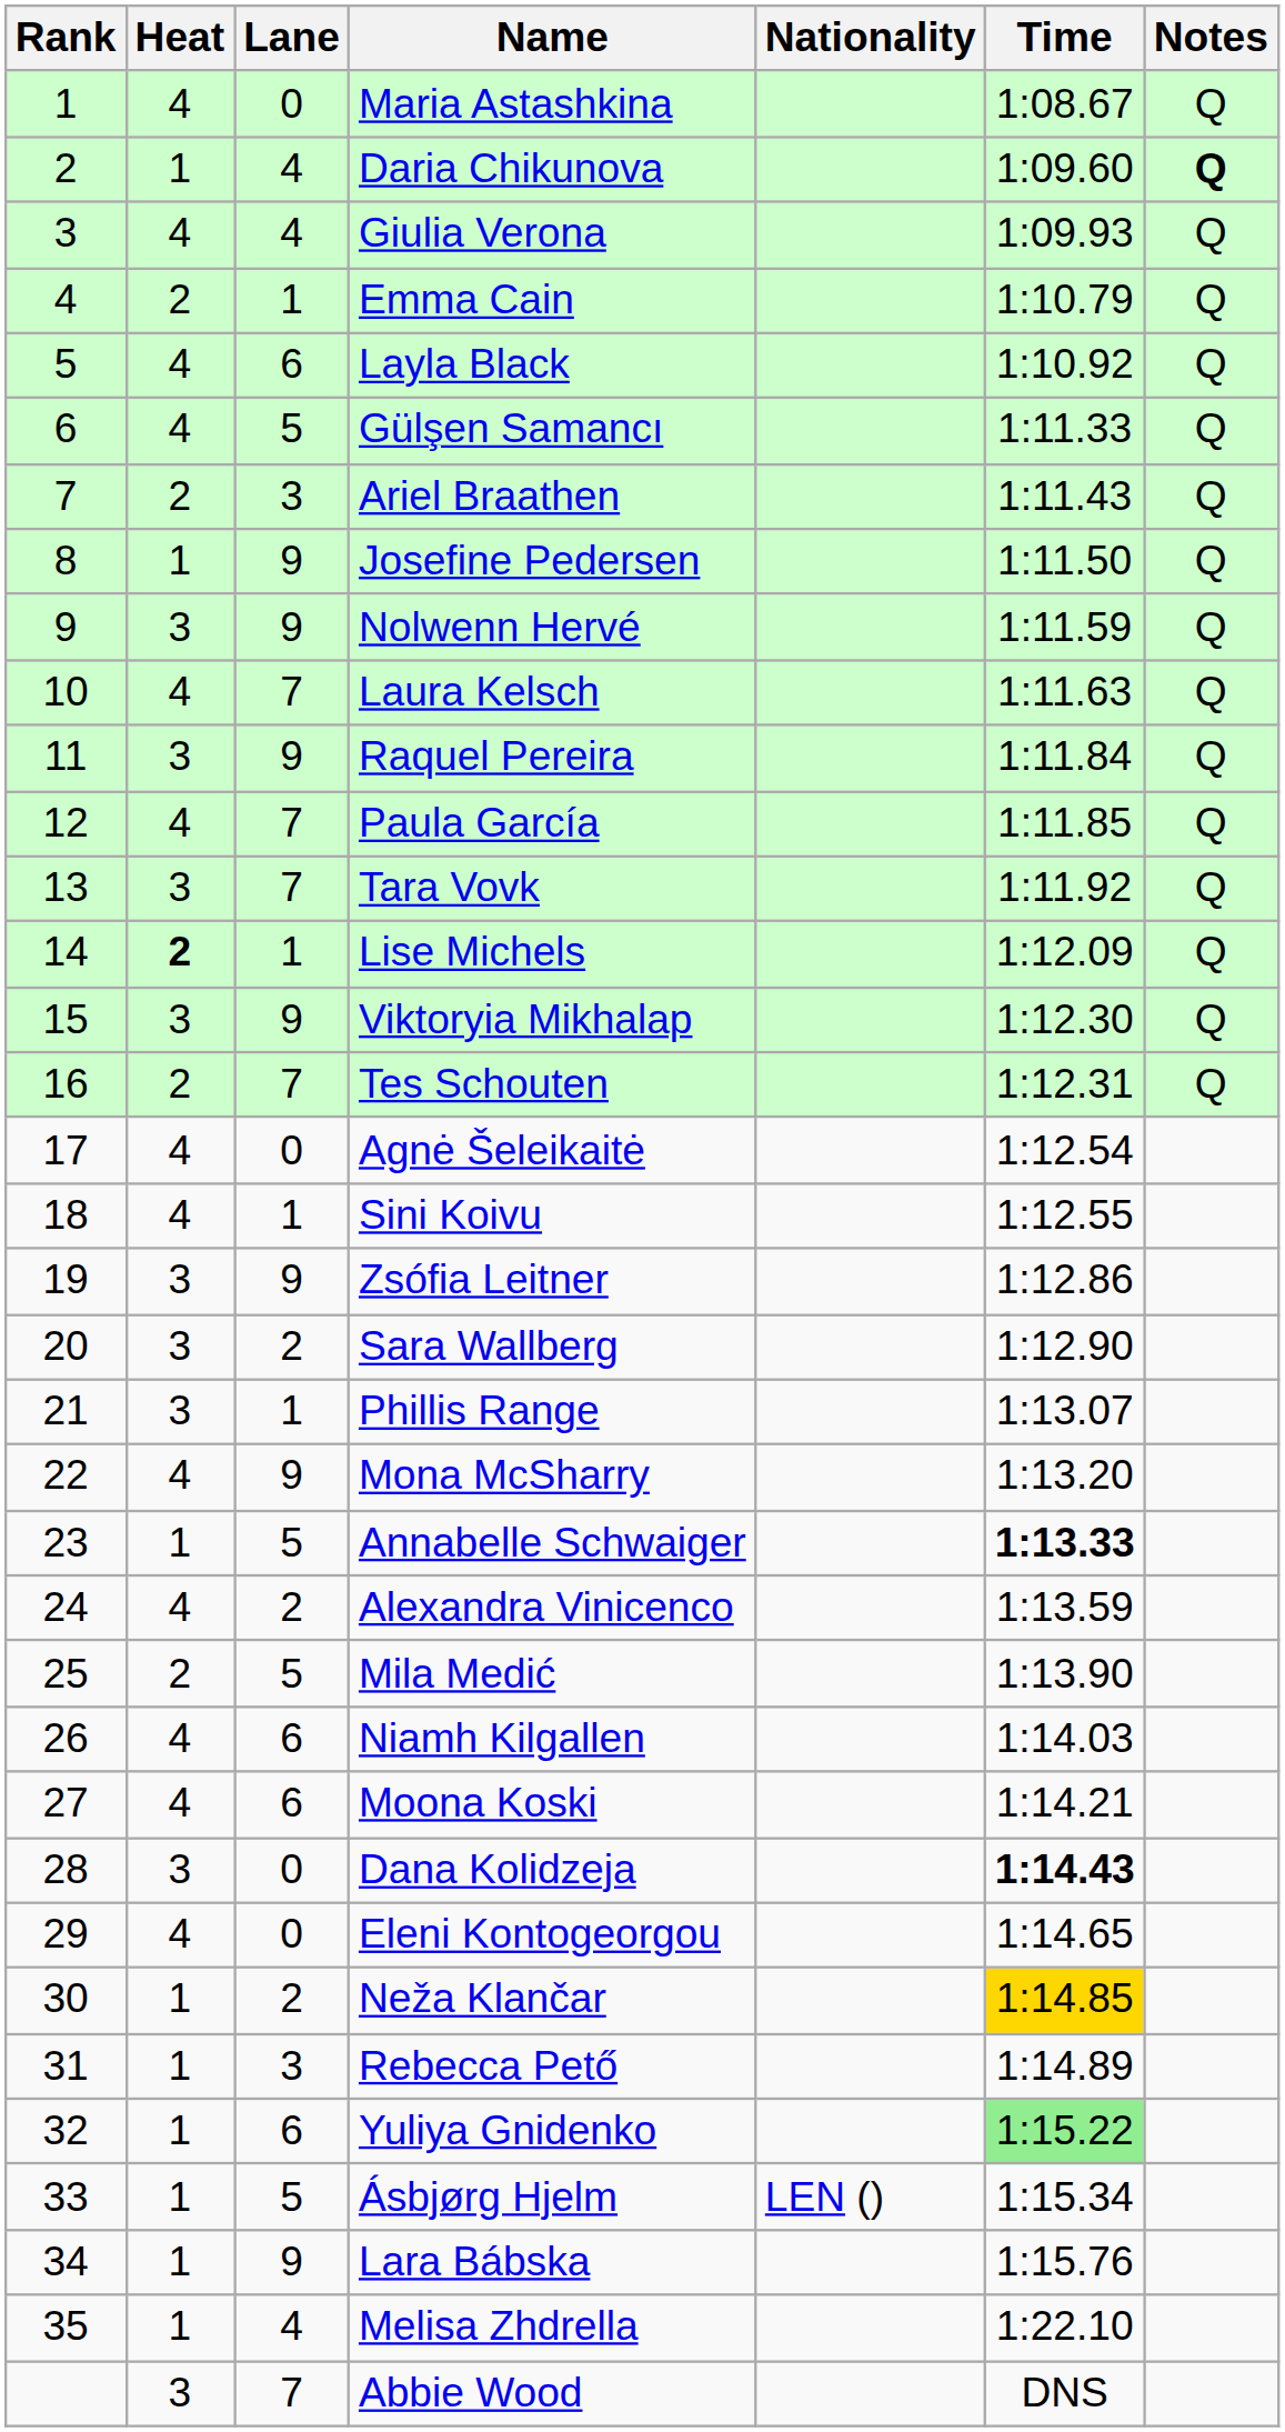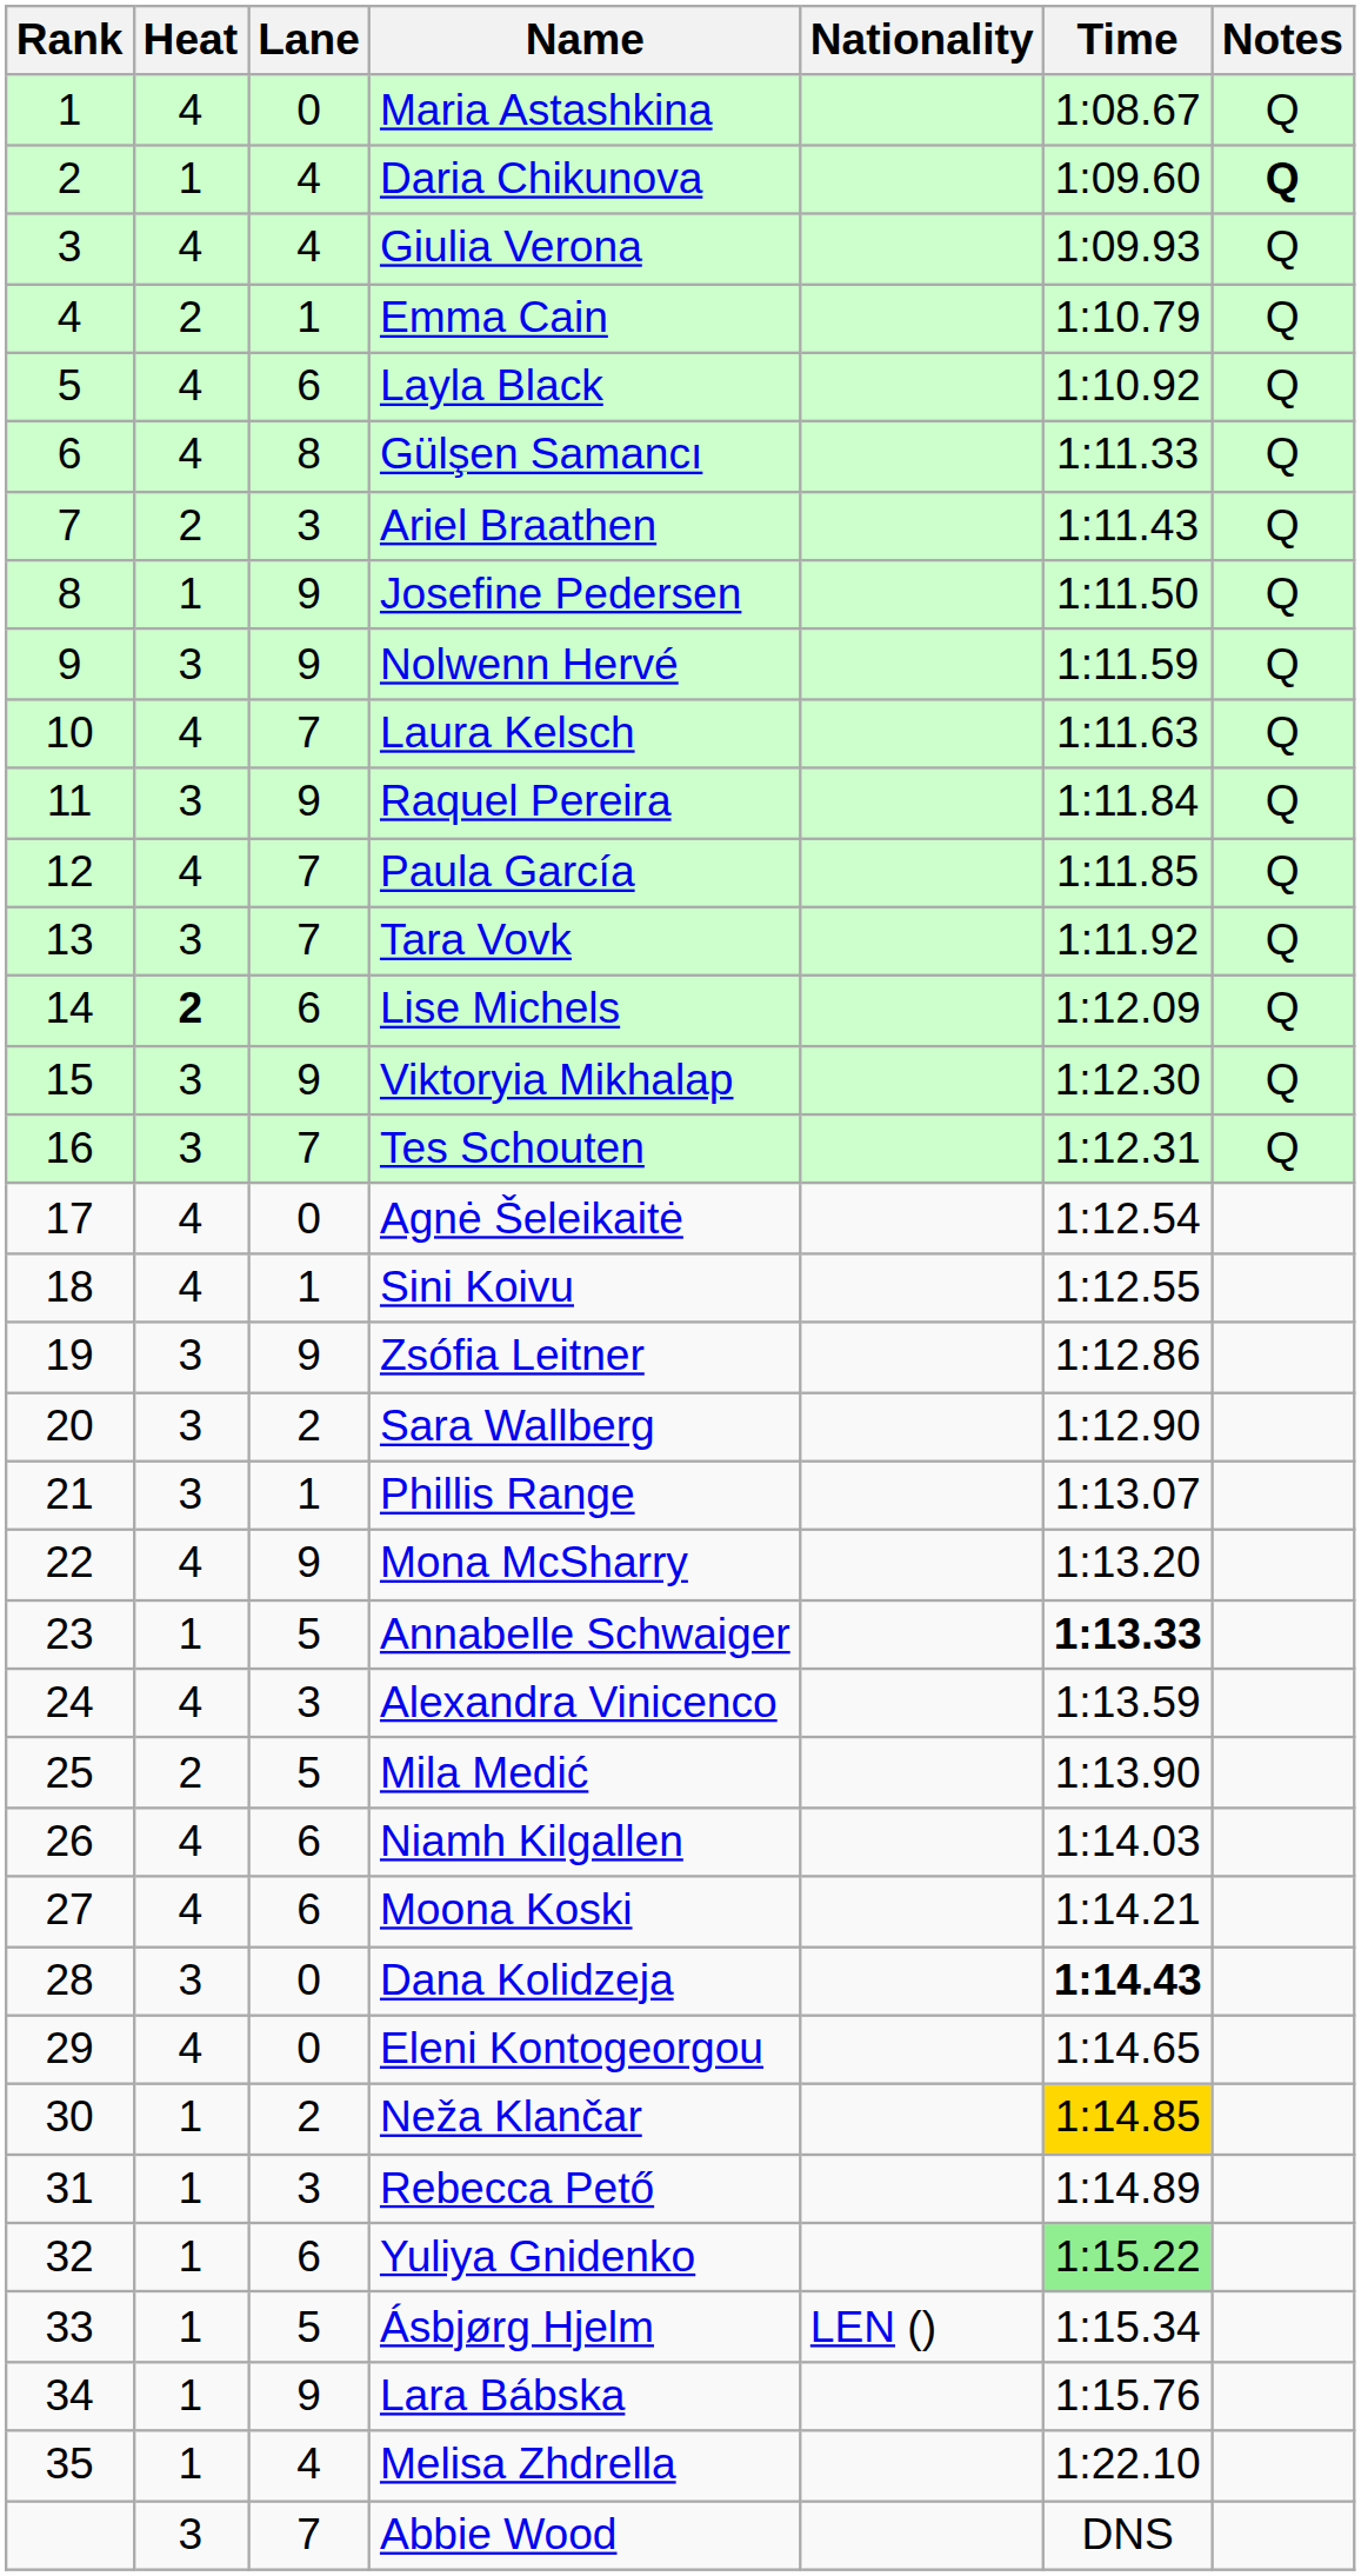Gülşen Samancı | Lane: 5 -> 8
Lise Michels | Lane: 1 -> 6
Tes Schouten | Heat: 2 -> 3
Alexandra Vinicenco | Lane: 2 -> 3
